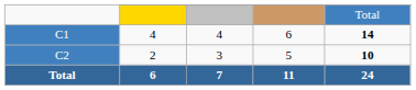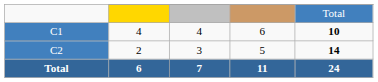C1 | column 5: 14 -> 10
C2 | column 5: 10 -> 14
